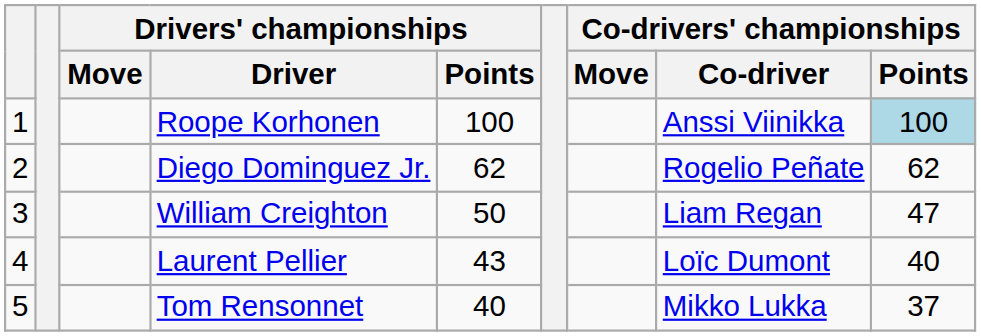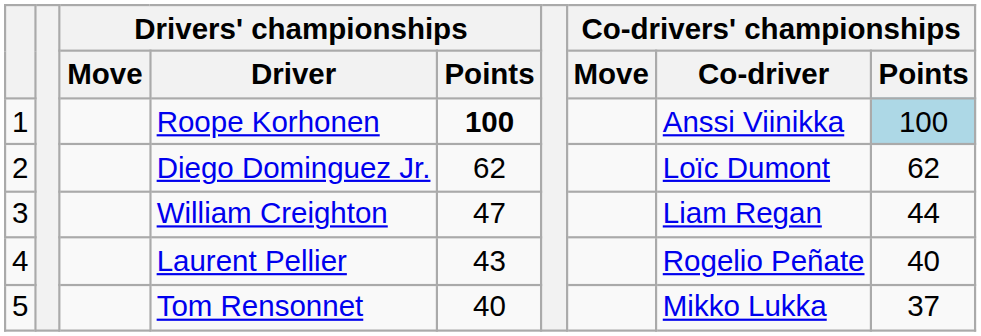Roope Korhonen | Drivers' championships / Points: normal -> bold
Diego Dominguez Jr. | Co-drivers' championships / Co-driver: Rogelio Peñate -> Loïc Dumont
William Creighton | Drivers' championships / Points: 50 -> 47
William Creighton | Co-drivers' championships / Points: 47 -> 44
Laurent Pellier | Co-drivers' championships / Co-driver: Loïc Dumont -> Rogelio Peñate
